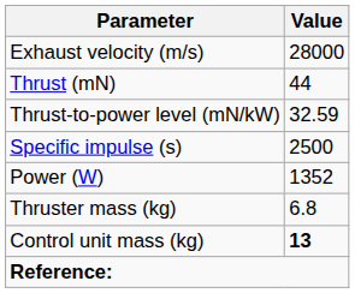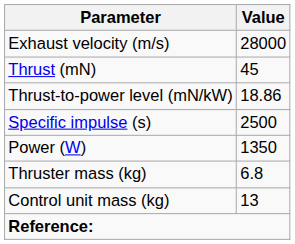Thrust (mN) | Value: 44 -> 45
Thrust-to-power level (mN/kW) | Value: 32.59 -> 18.86
Power (W) | Value: 1352 -> 1350
Control unit mass (kg) | Value: bold -> normal
